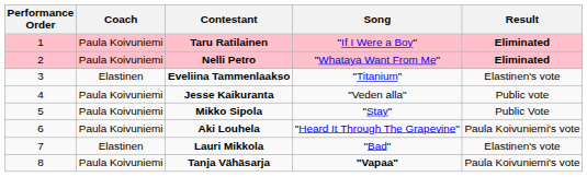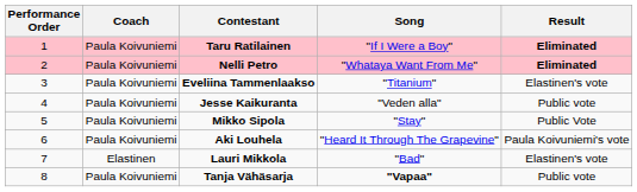Eveliina Tammenlaakso | Coach: Elastinen -> Paula Koivuniemi
Tanja Vähäsarja | Result: Paula Koivuniemi's vote -> Public vote
